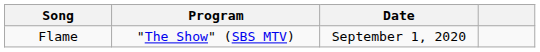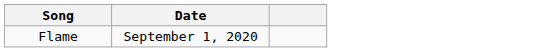- column: Program | "The Show" (SBS MTV)
